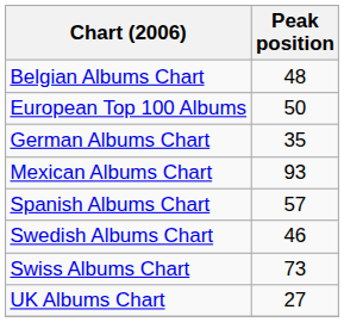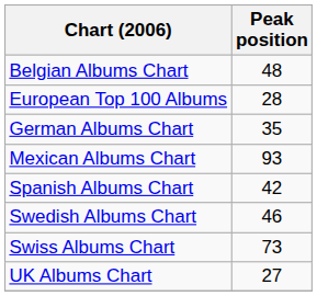European Top 100 Albums | Peak position: 50 -> 28
Spanish Albums Chart | Peak position: 57 -> 42
